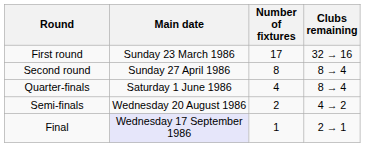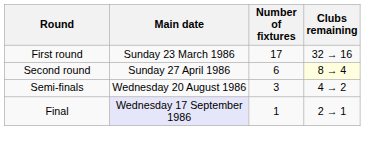Second round | Number of fixtures: 8 -> 6
Second round | Clubs remaining: no background -> lightyellow background
- row: Quarter-finals | Saturday 1 June 1986 | 4 | 8 → 4
Semi-finals | Number of fixtures: 2 -> 3
